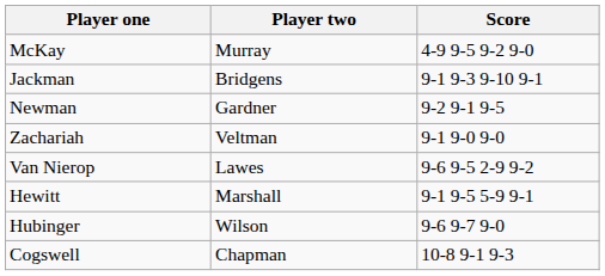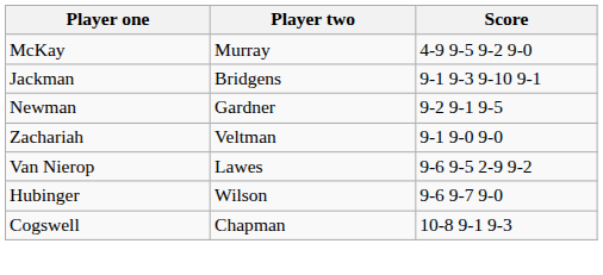- row: Hewitt | Marshall | 9-1 9-5 5-9 9-1
